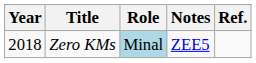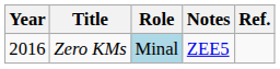Zero KMs | Year: 2018 -> 2016
